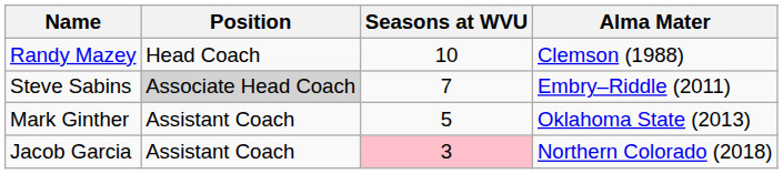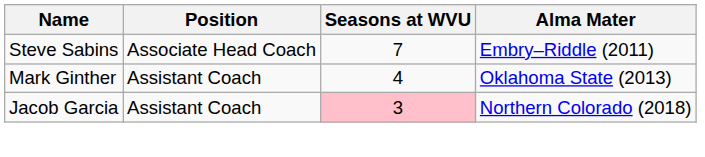- row: Randy Mazey | Head Coach | 10 | Clemson (1988)
Steve Sabins | Position: lightgrey background -> no background
Mark Ginther | Seasons at WVU: 5 -> 4
